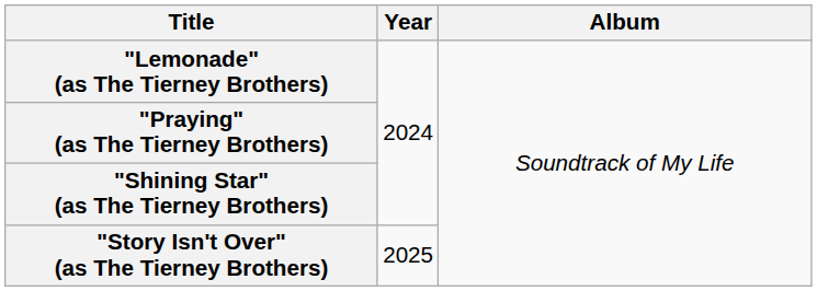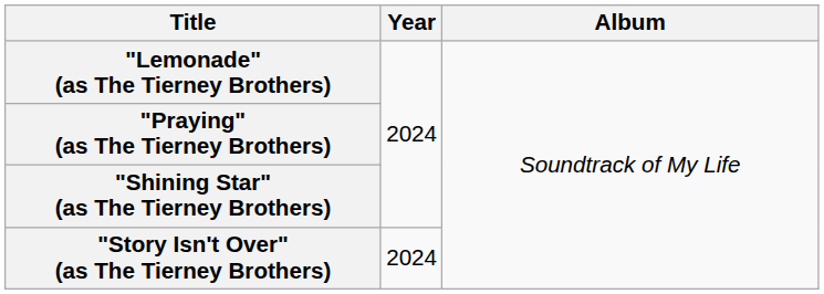"Story Isn't Over" (as The Tierney Brothers) | Year: 2025 -> 2024
